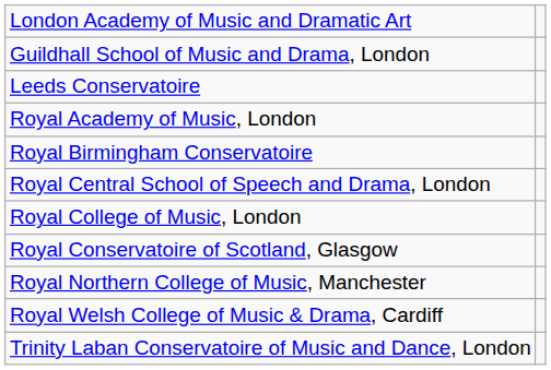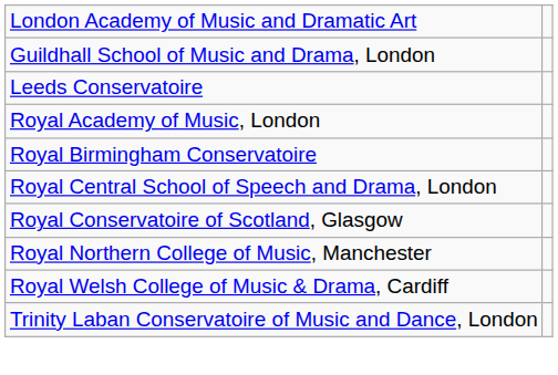- row: Royal College of Music, London
